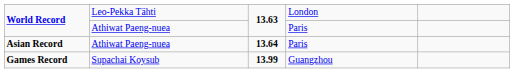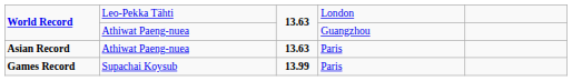World Record / Athiwat Paeng-nuea | column 4: Paris -> Guangzhou
Asian Record | column 3: 13.64 -> 13.63
Games Record | column 4: Guangzhou -> Paris
